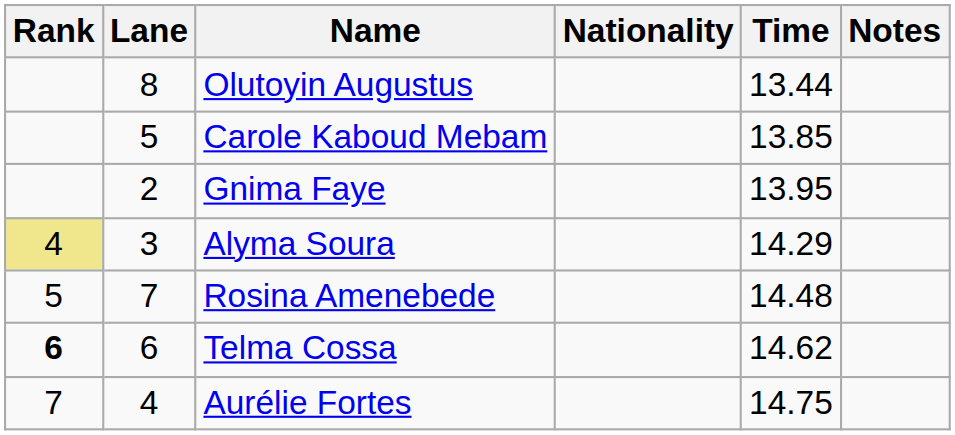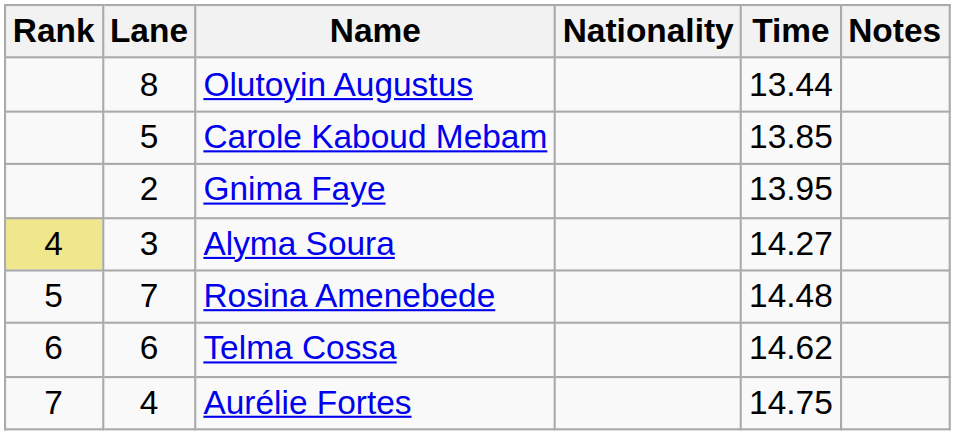Alyma Soura | Time: 14.29 -> 14.27
Telma Cossa | Rank: bold -> normal
